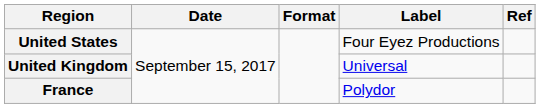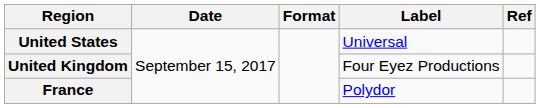United States | Label: Four Eyez Productions -> Universal
United Kingdom | Label: Universal -> Four Eyez Productions
